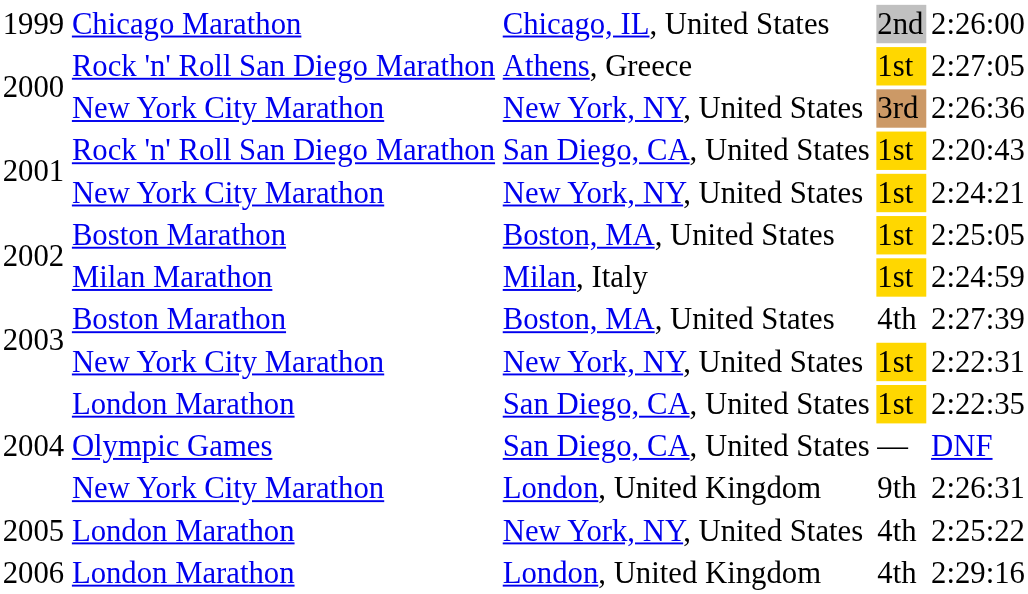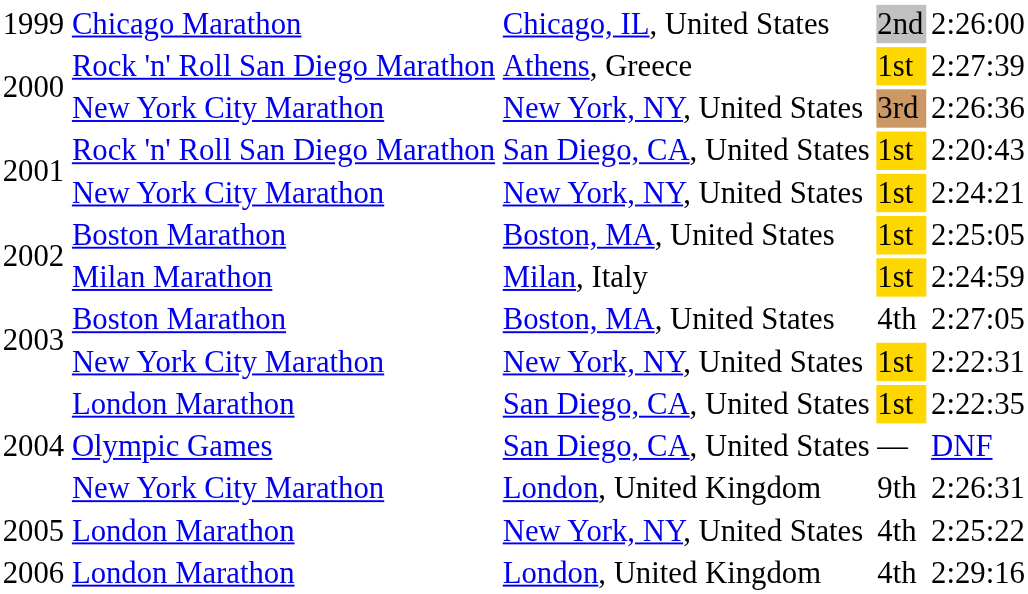2000 / Rock 'n' Roll San Diego Marathon | column 5: 2:27:05 -> 2:27:39
2003 / Boston Marathon | column 5: 2:27:39 -> 2:27:05
